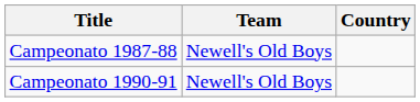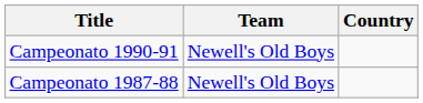rows swapped: Campeonato 1987-88 <-> Campeonato 1990-91
